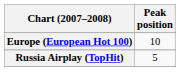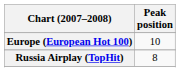Russia Airplay (TopHit) | Peak position: 5 -> 8
